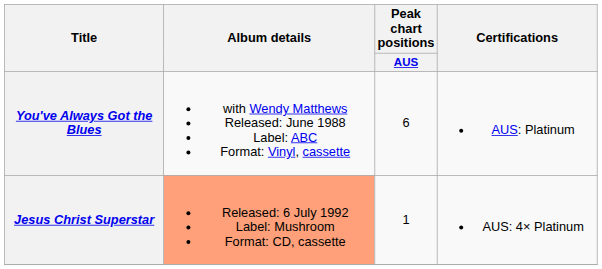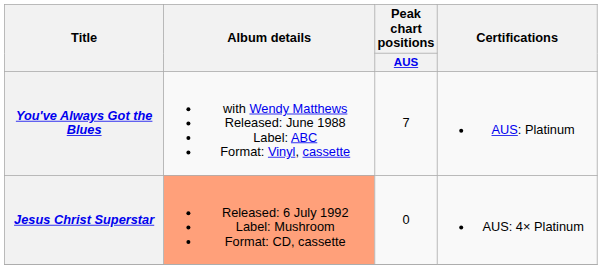You've Always Got the Blues | Peak chart positions / AUS: 6 -> 7
Jesus Christ Superstar | Peak chart positions / AUS: 1 -> 0
